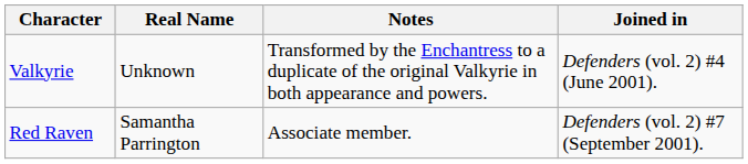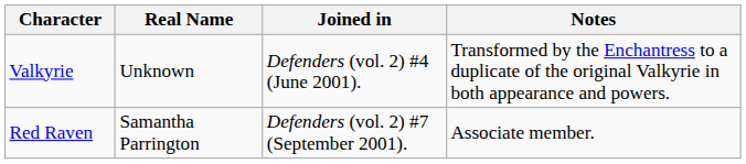columns swapped: Joined in <-> Notes
